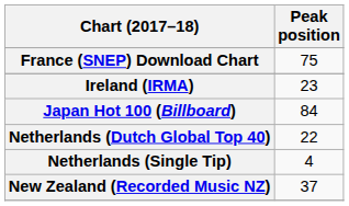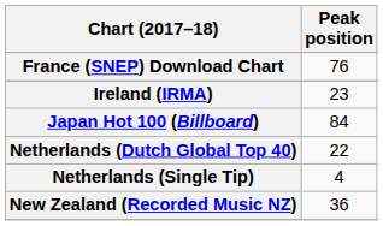France (SNEP) Download Chart | Peak position: 75 -> 76
New Zealand (Recorded Music NZ) | Peak position: 37 -> 36
